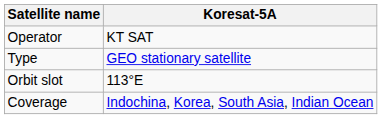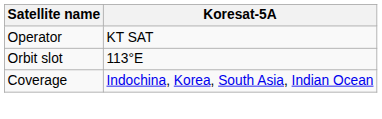- row: Type | GEO stationary satellite
